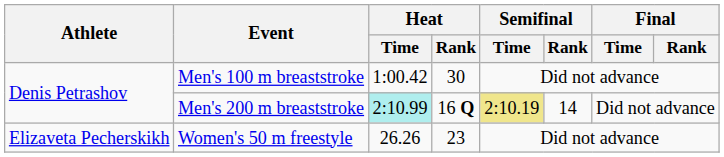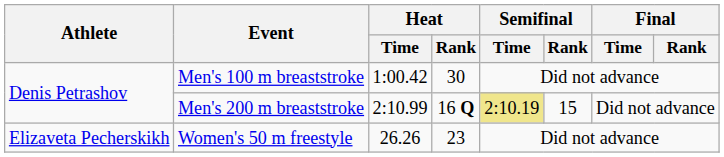Men's 200 m breaststroke | Heat / Time: paleturquoise background -> no background
Men's 200 m breaststroke | Semifinal / Rank: 14 -> 15
